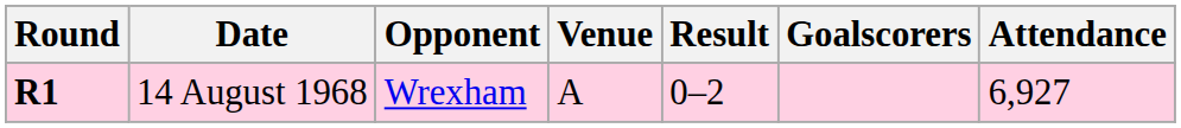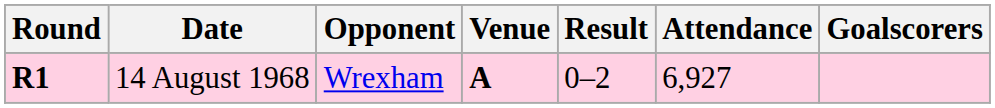columns swapped: Attendance <-> Goalscorers
14 August 1968 | Venue: normal -> bold
